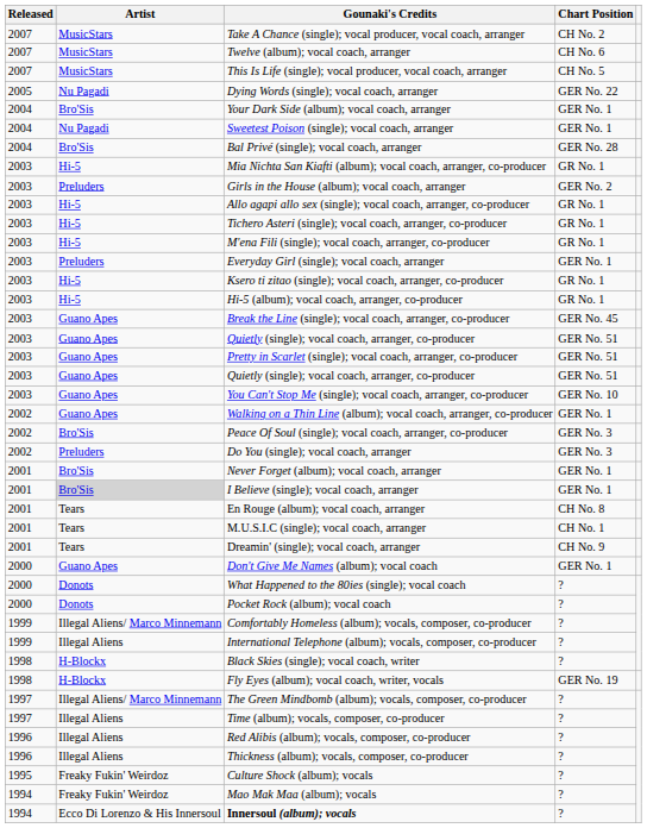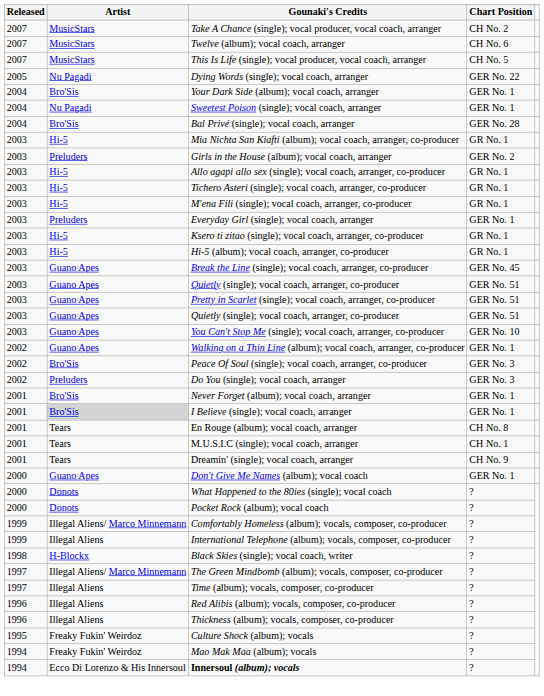- row: 1998 | H-Blockx | Fly Eyes (album); vocal coach, writer, vocals | GER No. 19
